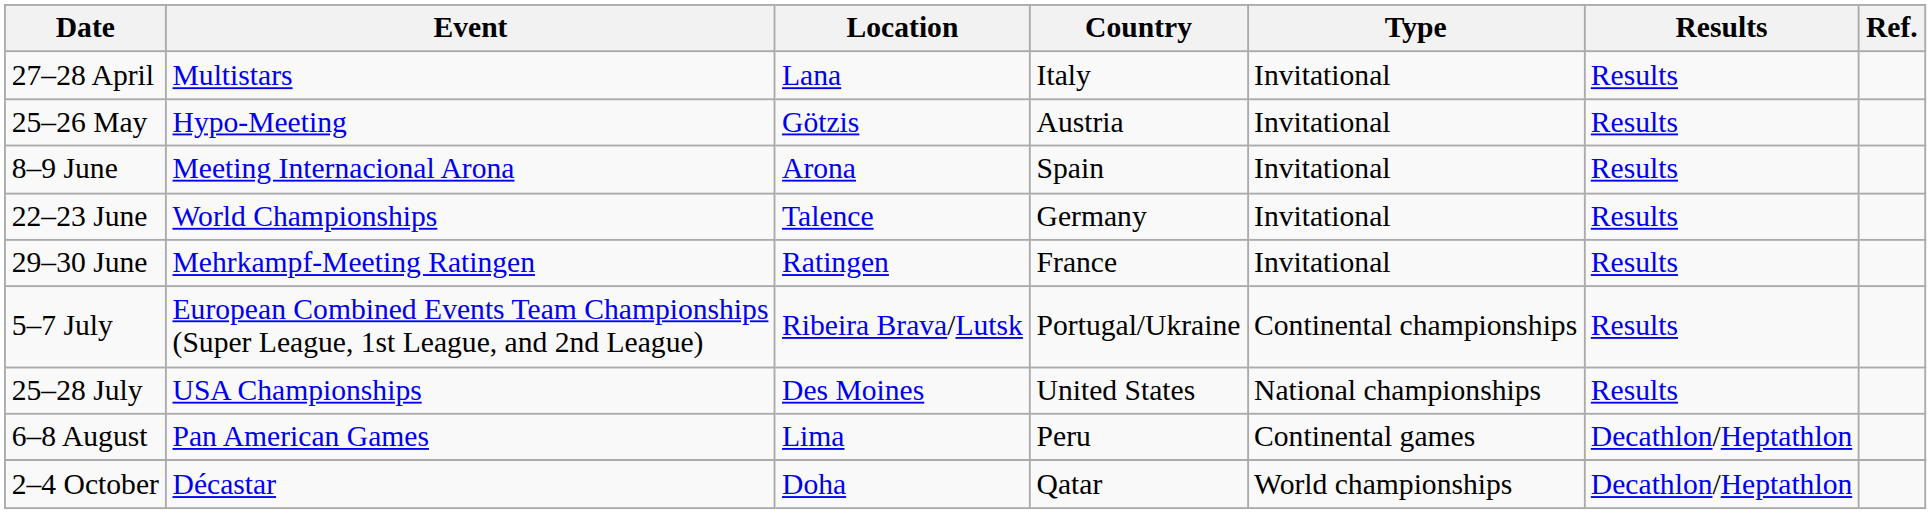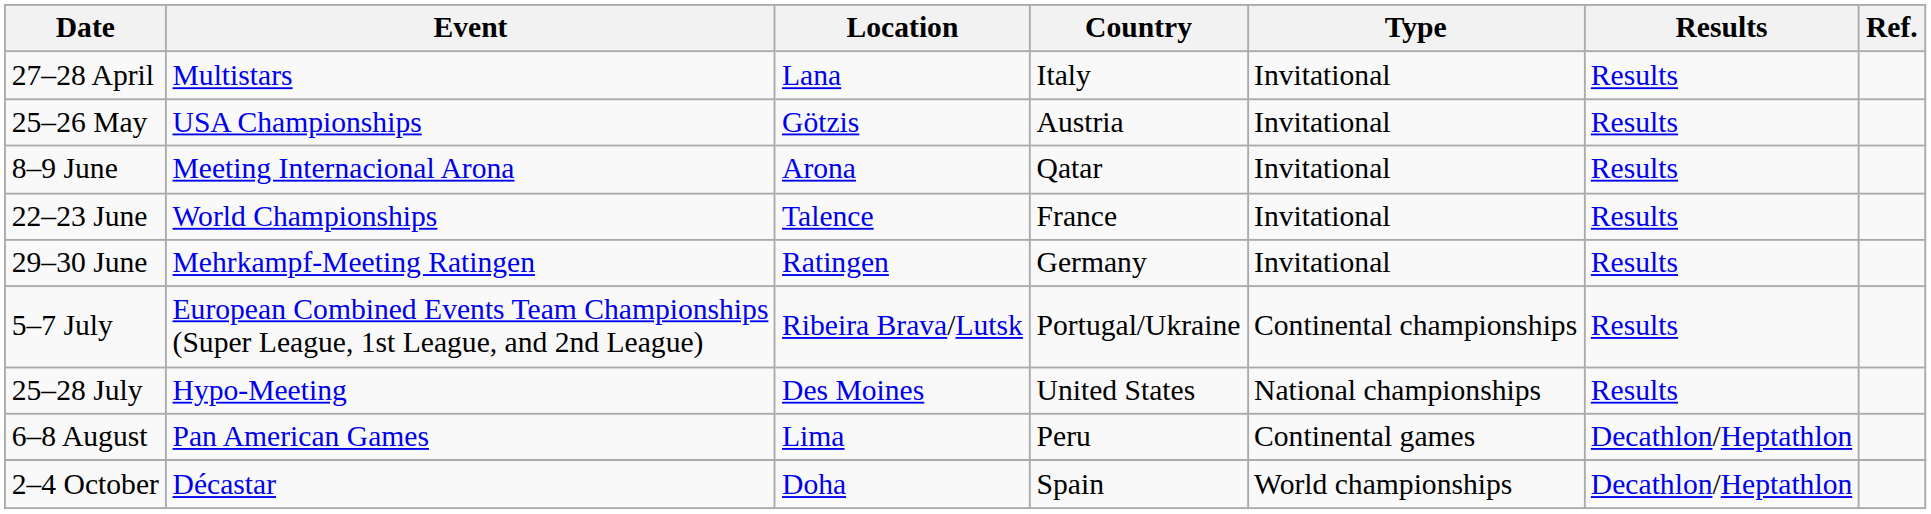25–26 May | Event: Hypo-Meeting -> USA Championships
8–9 June | Country: Spain -> Qatar
22–23 June | Country: Germany -> France
29–30 June | Country: France -> Germany
25–28 July | Event: USA Championships -> Hypo-Meeting
2–4 October | Country: Qatar -> Spain
